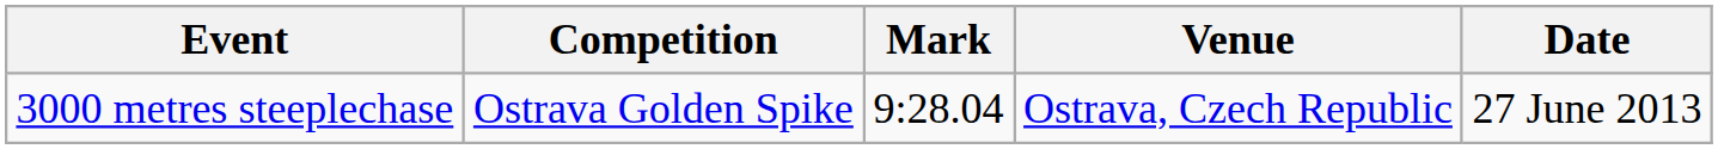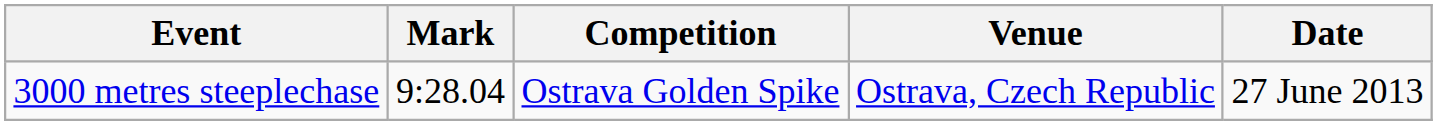columns swapped: Mark <-> Competition
